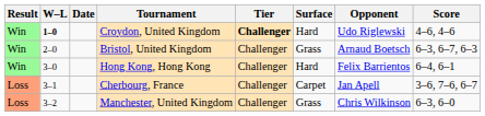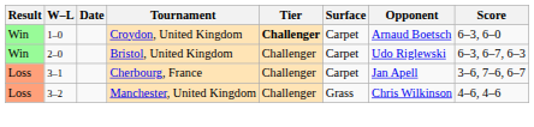Croydon, United Kingdom | W–L: bold -> normal
Croydon, United Kingdom | Surface: Hard -> Carpet
Croydon, United Kingdom | Opponent: Udo Riglewski -> Arnaud Boetsch
Croydon, United Kingdom | Score: 4–6, 4–6 -> 6–3, 6–0
Bristol, United Kingdom | Surface: Grass -> Carpet
Bristol, United Kingdom | Opponent: Arnaud Boetsch -> Udo Riglewski
- row: Win | 3–0 | Hong Kong, Hong Kong | Challenger | Hard | Felix Barrientos | 6–4, 6–1
Manchester, United Kingdom | Score: 6–3, 6–0 -> 4–6, 4–6
